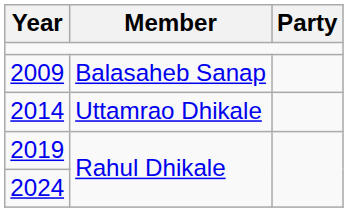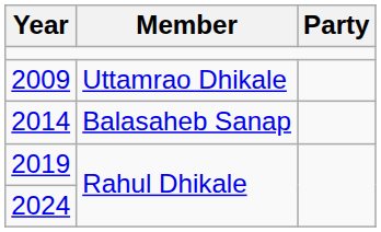2009 | Member: Balasaheb Sanap -> Uttamrao Dhikale
2014 | Member: Uttamrao Dhikale -> Balasaheb Sanap
